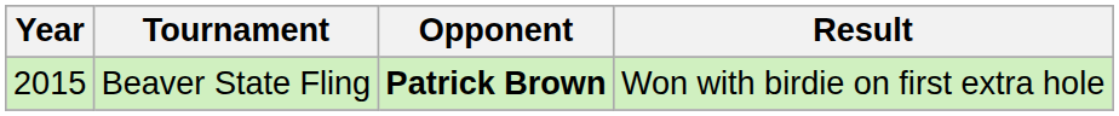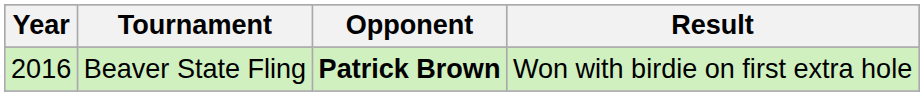Beaver State Fling | Year: 2015 -> 2016
